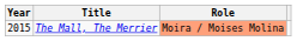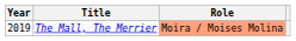The Mall, The Merrier | Year: 2015 -> 2019
